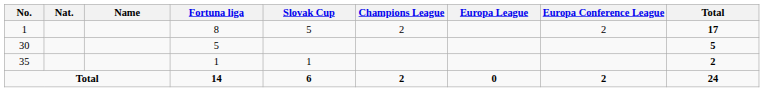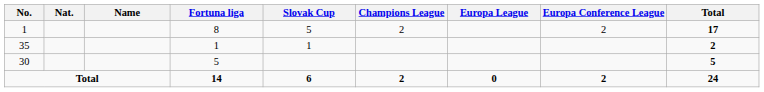rows swapped: 30 <-> 35
